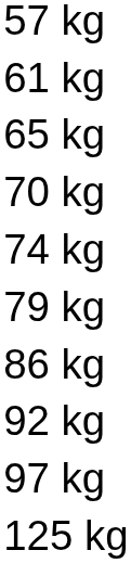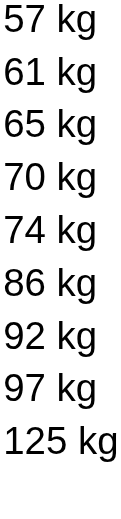- row: 79 kg
